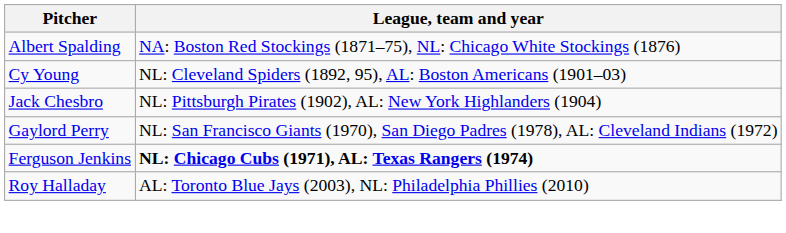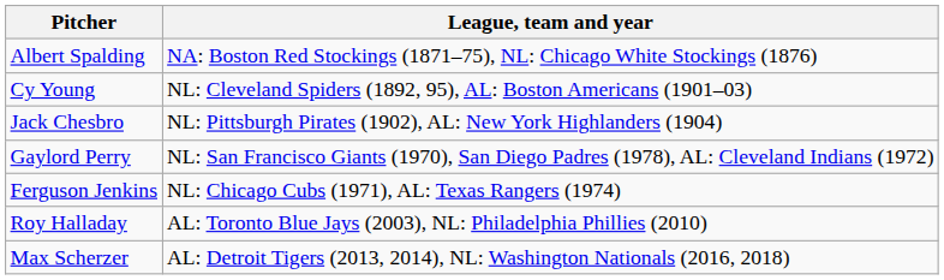Ferguson Jenkins | League, team and year: bold -> normal
+ row: Max Scherzer | AL: Detroit Tigers (2013, 2014), NL: Washington Nationals (2016, 2018)
